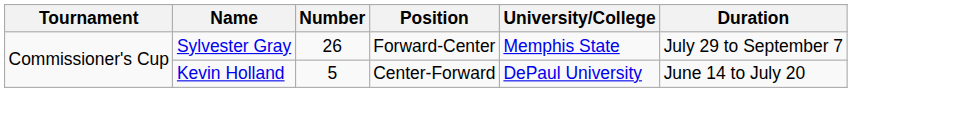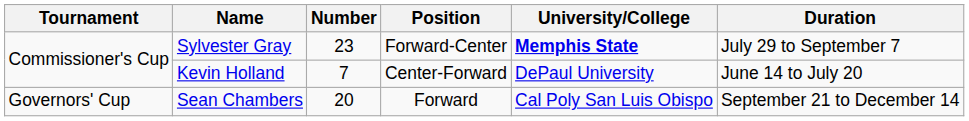Sylvester Gray | Number: 26 -> 23
Sylvester Gray | University/College: normal -> bold
Kevin Holland | Number: 5 -> 7
+ row: Governors' Cup | Sean Chambers | 20 | Forward | Cal Poly San Luis Obispo | September 21 to December 14
